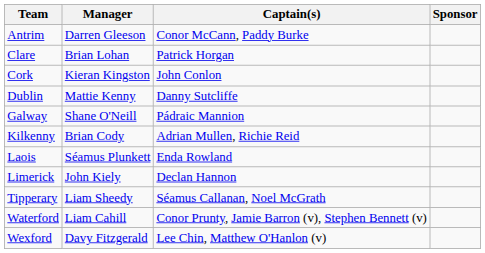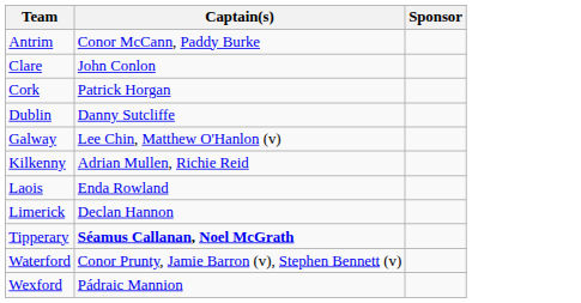- column: Manager | Darren Gleeson | Brian Lohan | Kieran Kingston | Mattie Kenny | Shane O'Neill | Brian Cody | Séamus Plunkett | John Kiely | Liam Sheedy | Liam Cahill | Davy Fitzgerald
Clare | Captain(s): Patrick Horgan -> John Conlon
Cork | Captain(s): John Conlon -> Patrick Horgan
Galway | Captain(s): Pádraic Mannion -> Lee Chin, Matthew O'Hanlon (v)
Tipperary | Captain(s): normal -> bold
Wexford | Captain(s): Lee Chin, Matthew O'Hanlon (v) -> Pádraic Mannion
